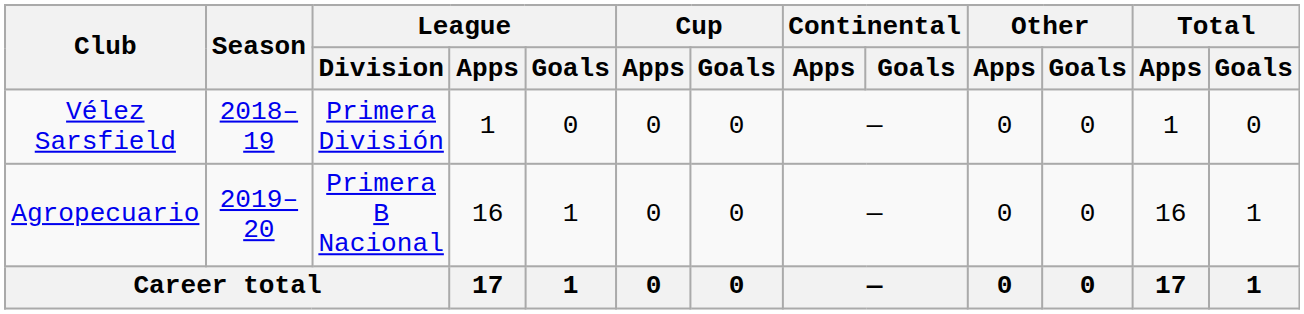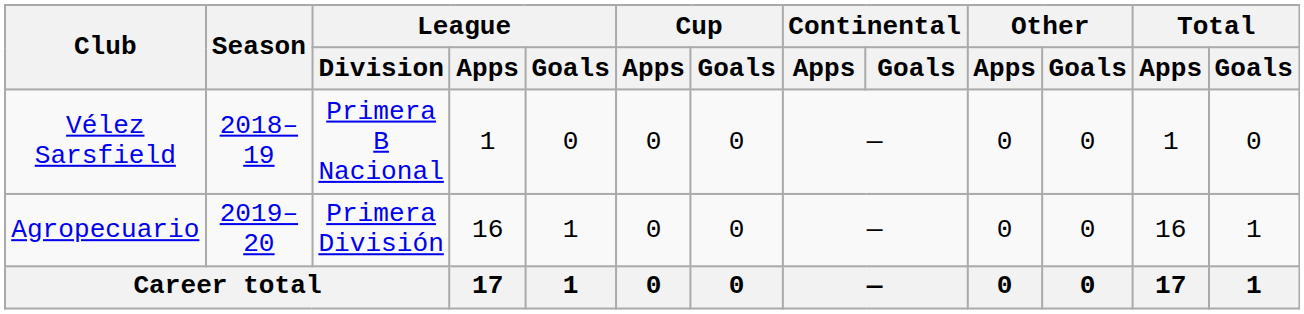Vélez Sarsfield | League / Division: Primera División -> Primera B Nacional
Agropecuario | League / Division: Primera B Nacional -> Primera División
